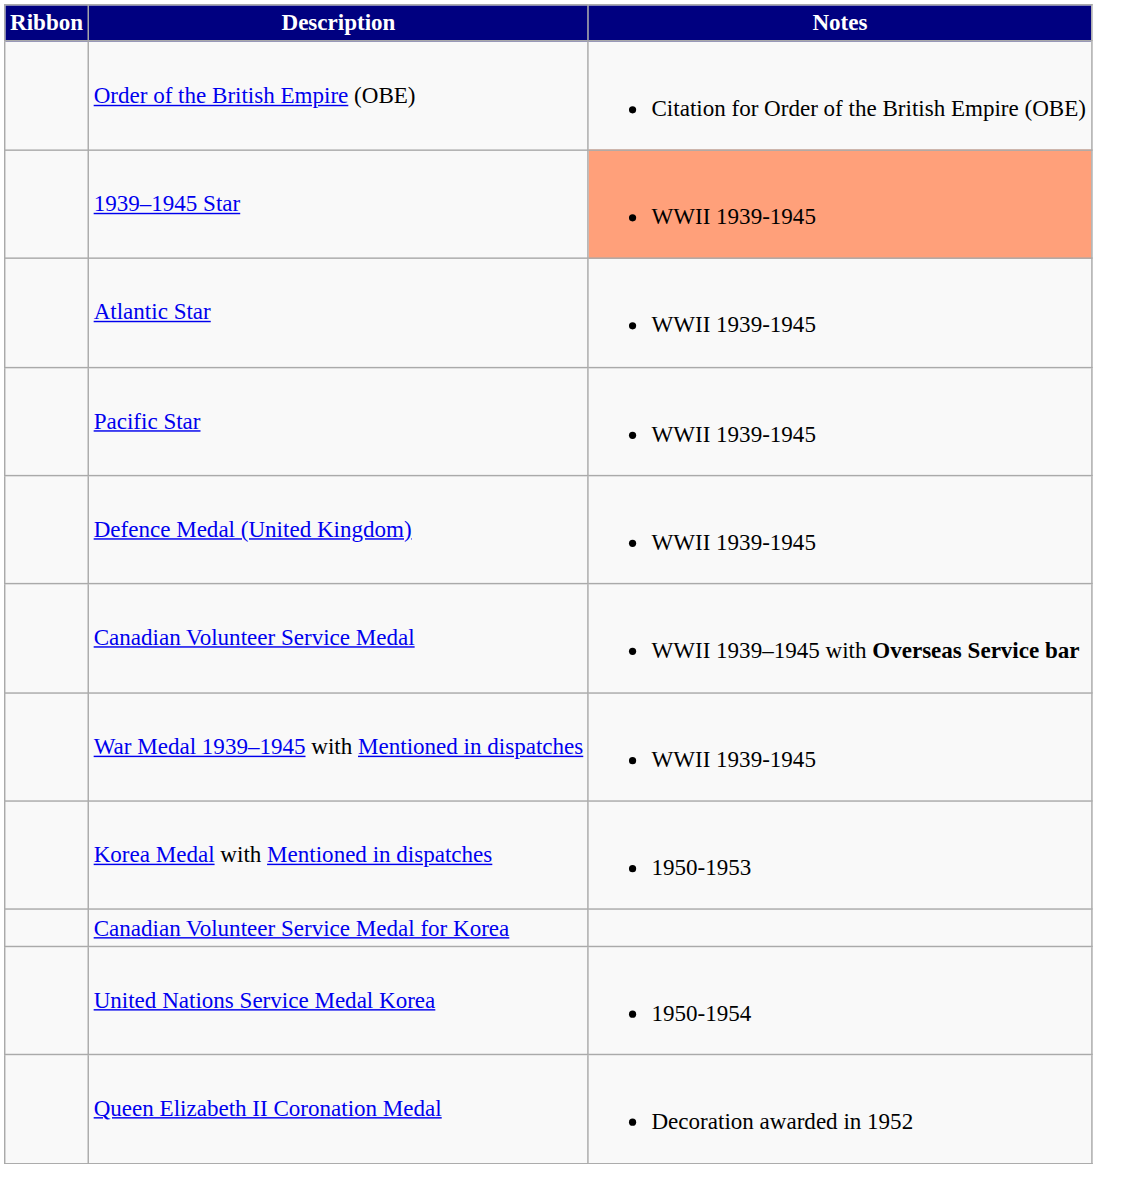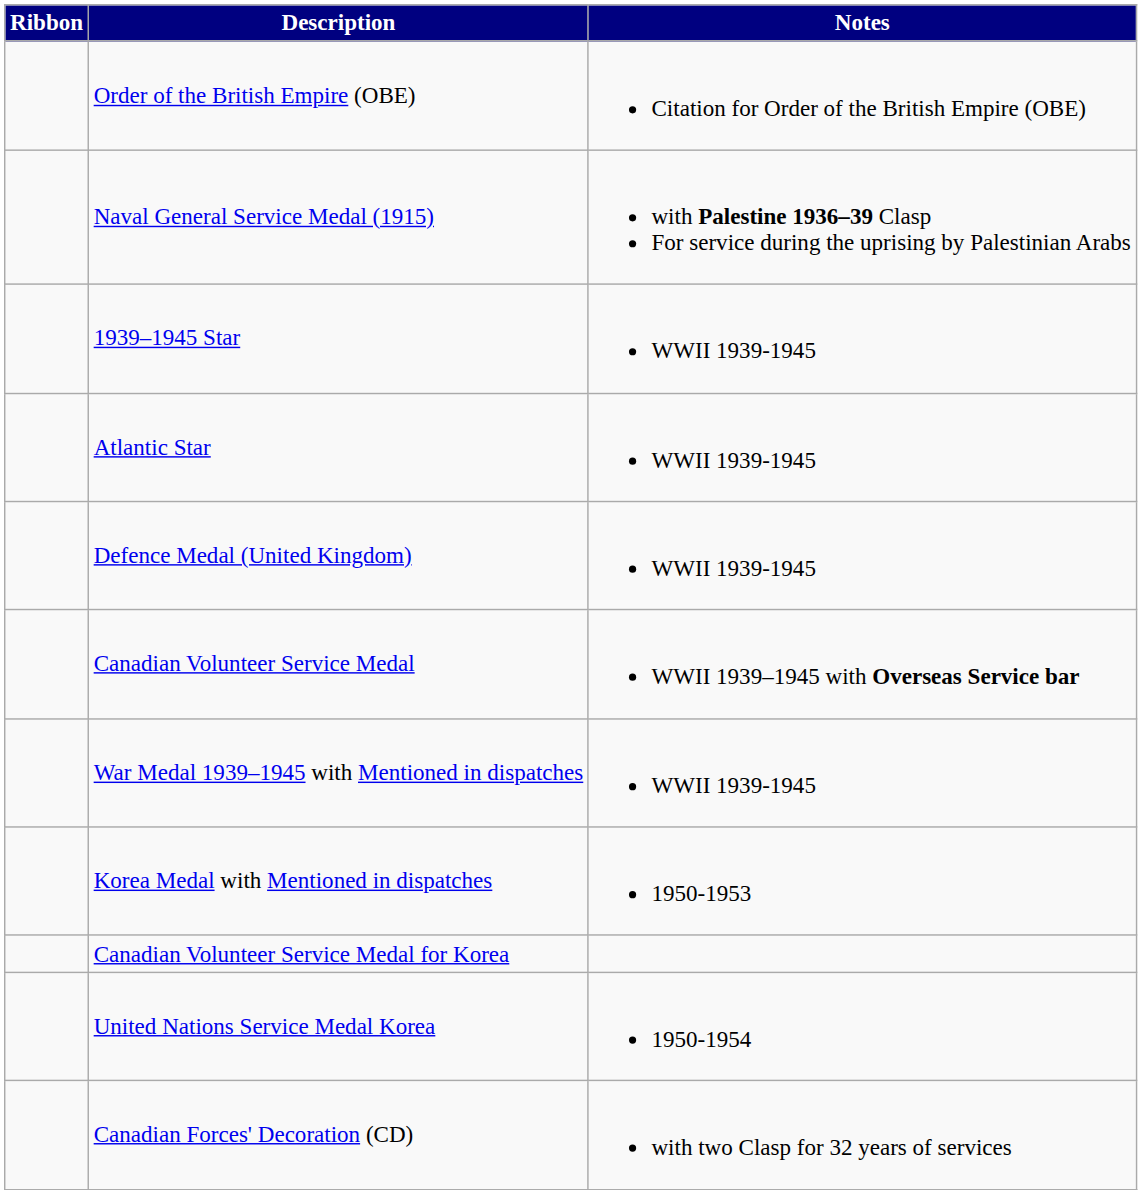+ row: Naval General Service Medal (1915) | with Palestine 1936–39 Clasp For service during the uprising by Palestinian Arabs
1939–1945 Star | Notes: lightsalmon background -> no background
- row: Pacific Star | WWII 1939-1945
- row: Queen Elizabeth II Coronation Medal | Decoration awarded in 1952
+ row: Canadian Forces' Decoration (CD) | with two Clasp for 32 years of services
